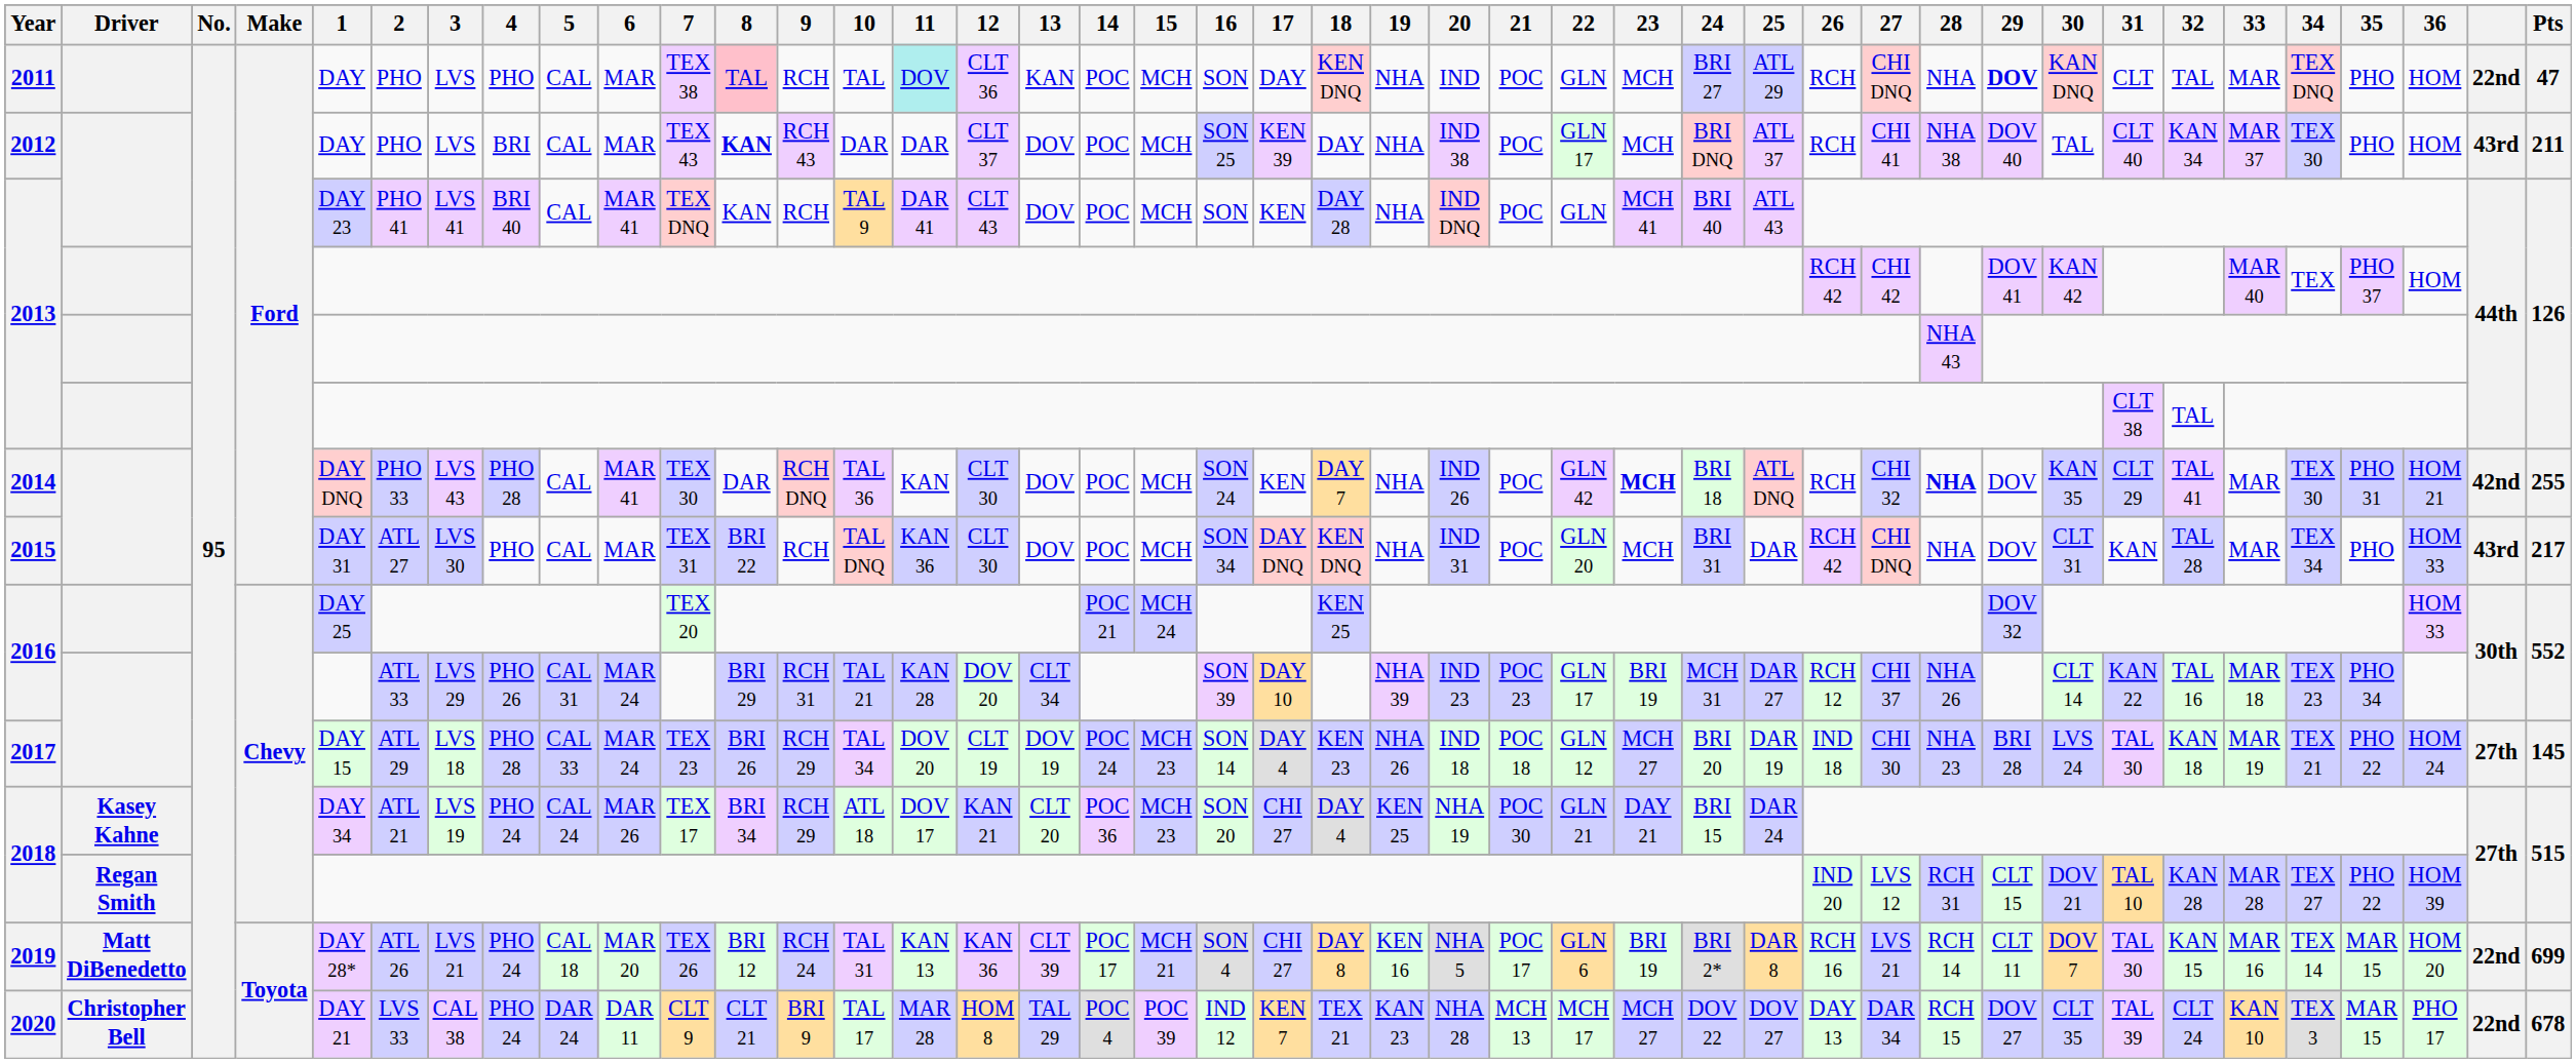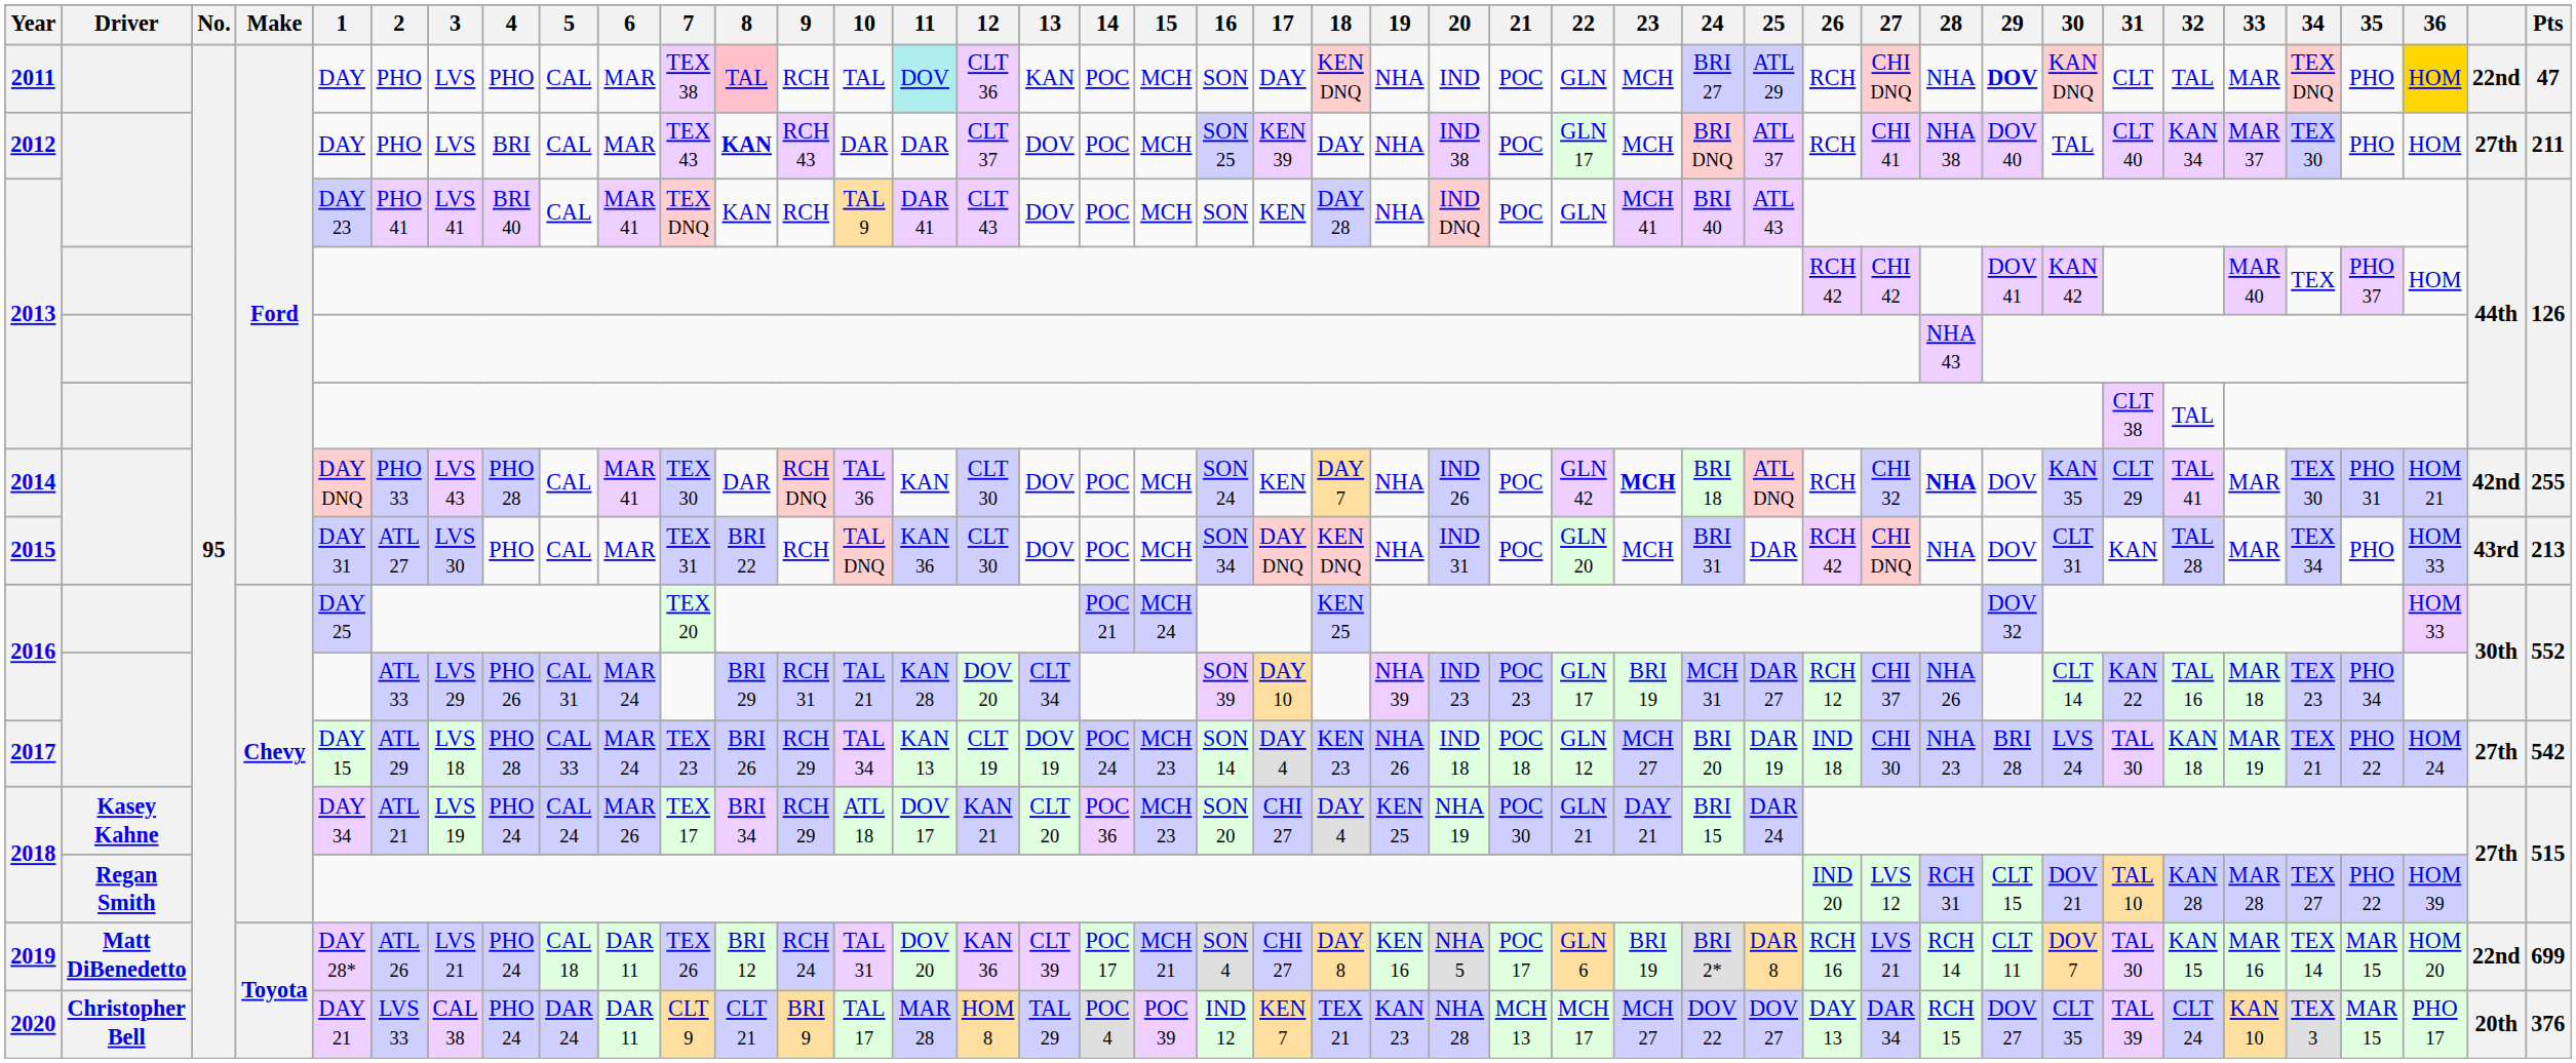2011 | 36: no background -> gold background
2012 | column 41: 43rd -> 27th
2015 | Pts: 217 -> 213
2017 | 11: DOV 20 -> KAN 13
2017 | Pts: 145 -> 542
2019 | 6: MAR 20 -> DAR 11
2019 | 11: KAN 13 -> DOV 20
2020 | column 41: 22nd -> 20th
2020 | Pts: 678 -> 376
